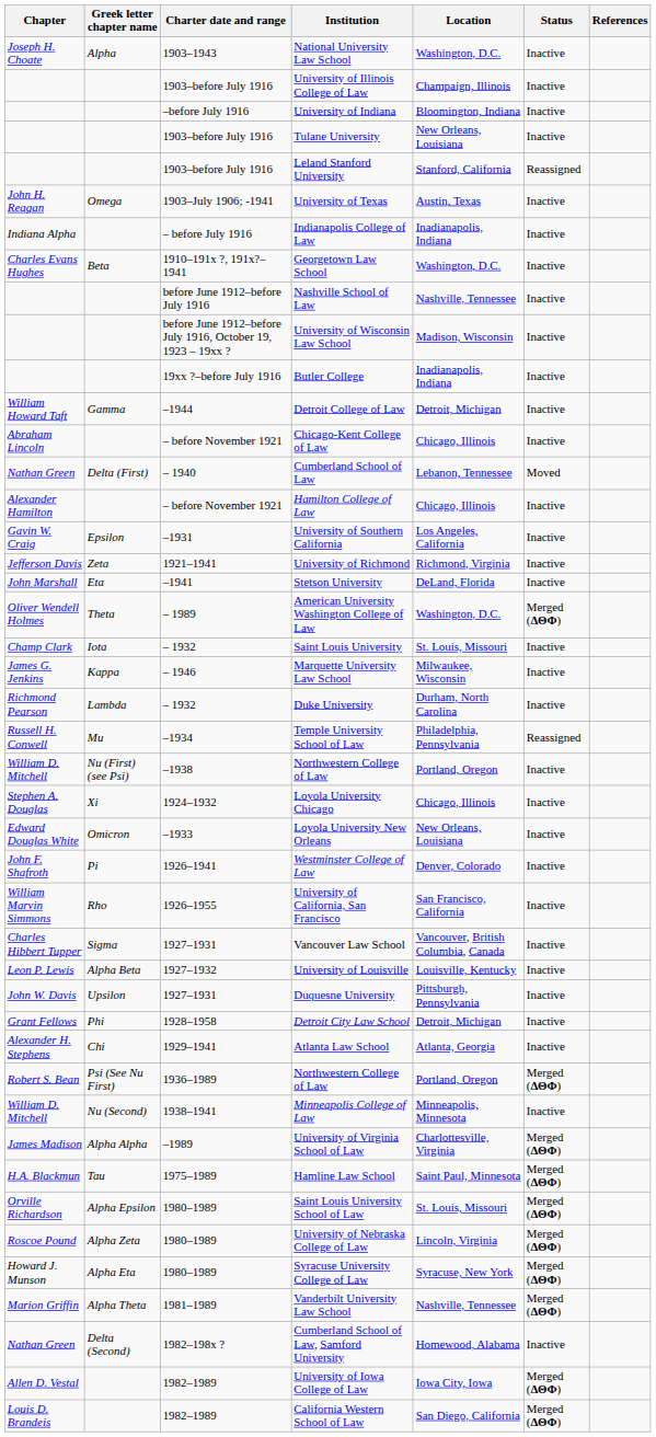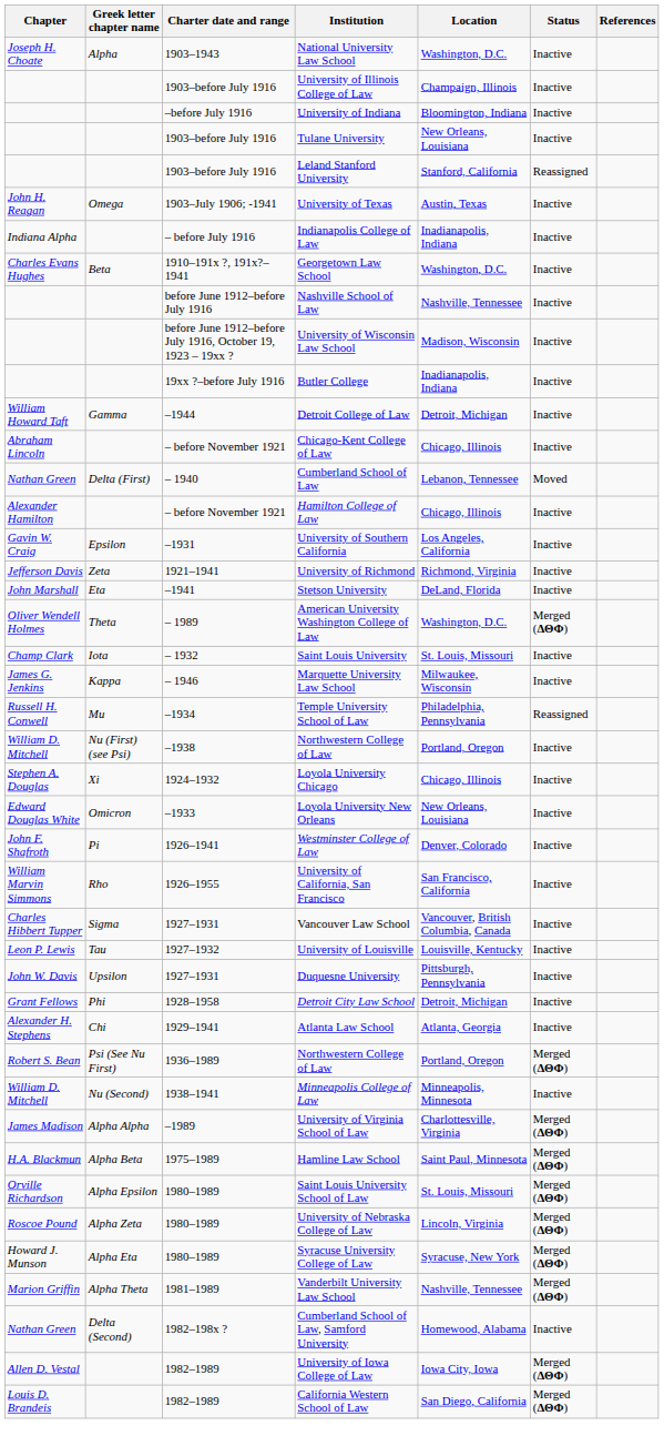- row: Richmond Pearson | Lambda | – 1932 | Duke University | Durham, North Carolina | Inactive
University of Louisville | Greek letter chapter name: Alpha Beta -> Tau
Hamline Law School | Greek letter chapter name: Tau -> Alpha Beta
